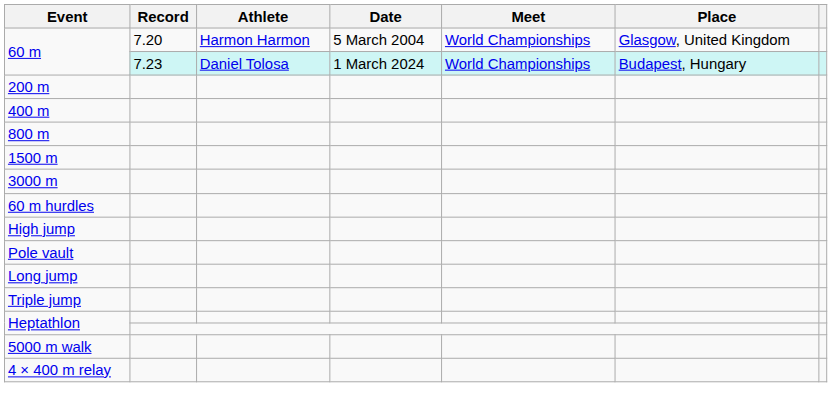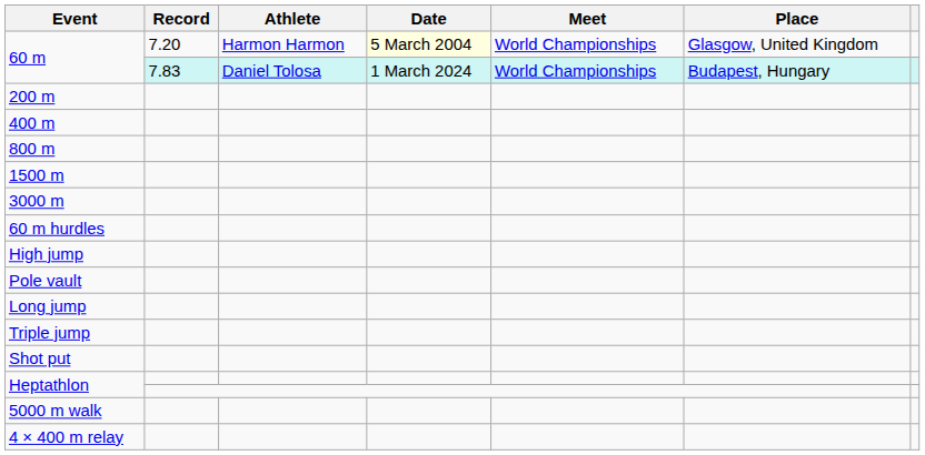60 m / Harmon Harmon | Date: no background -> lightyellow background
60 m / Daniel Tolosa | Record: 7.23 -> 7.83
+ row: Shot put
